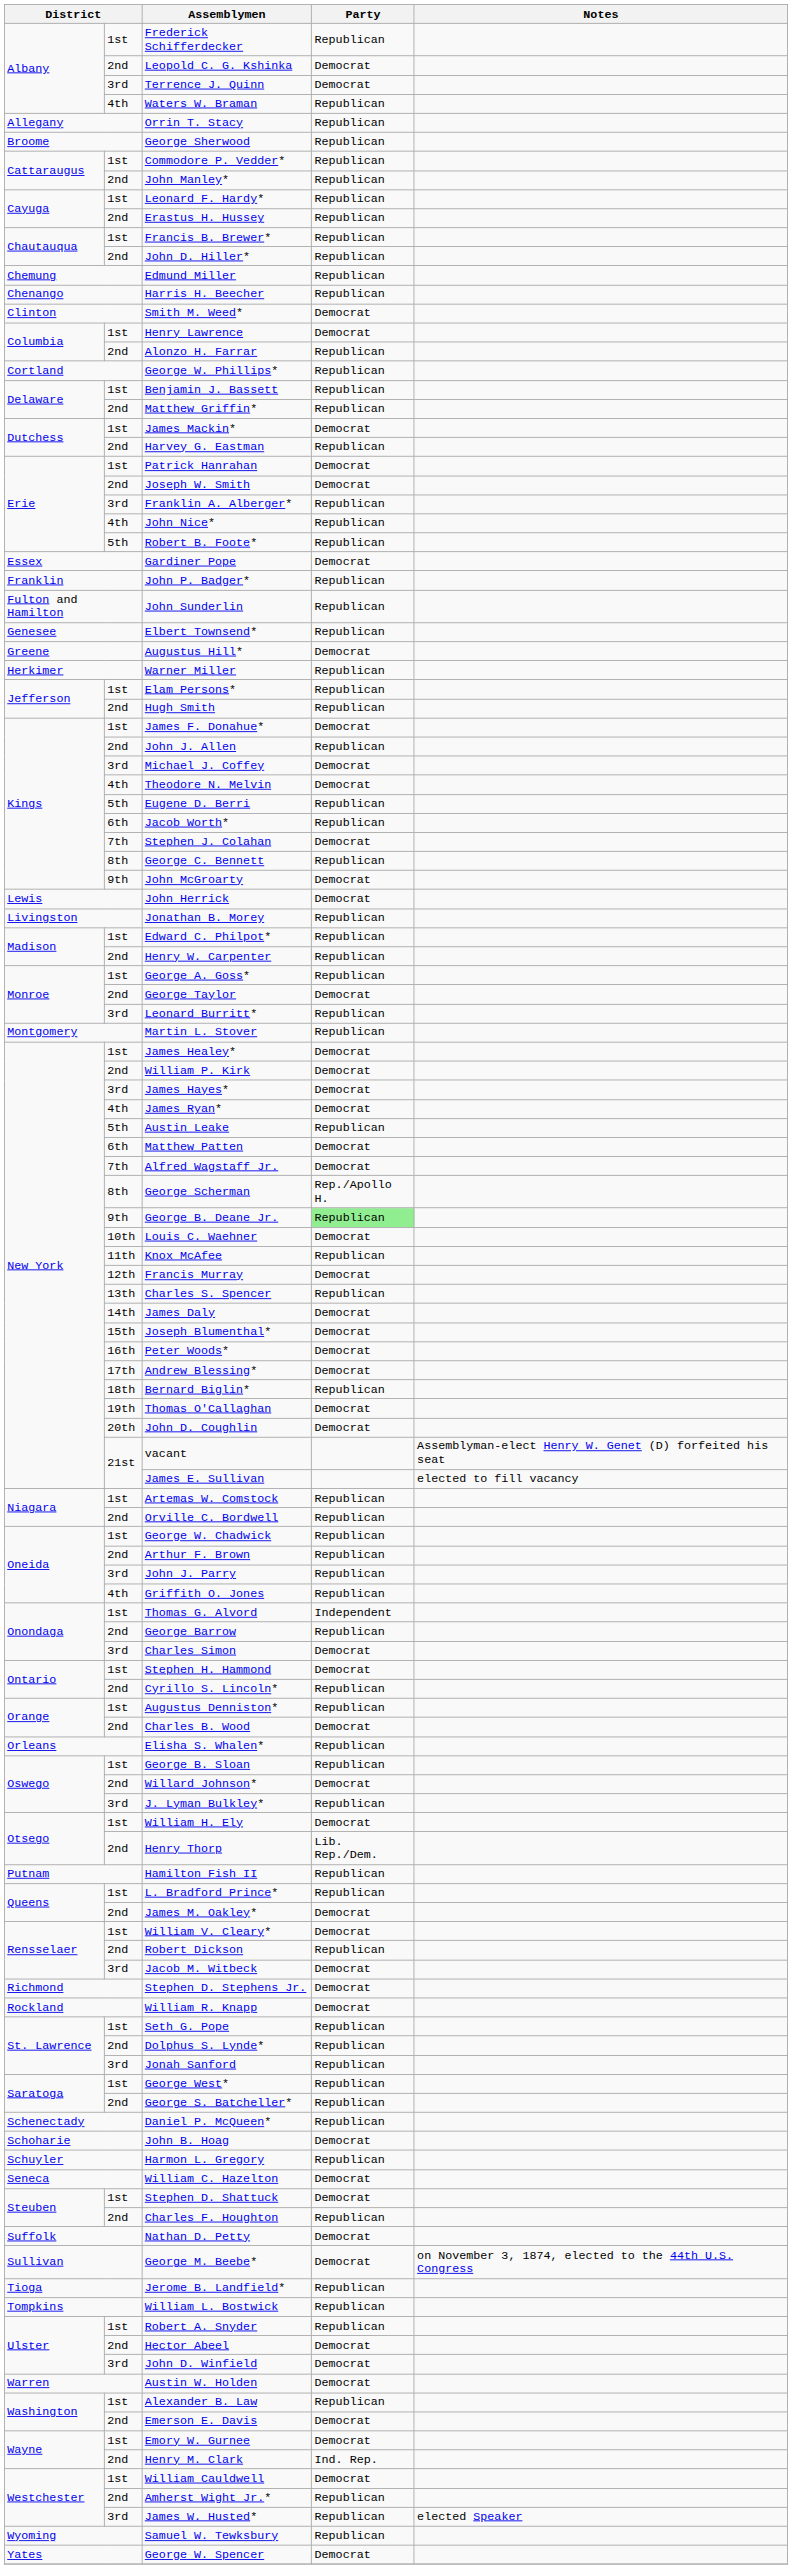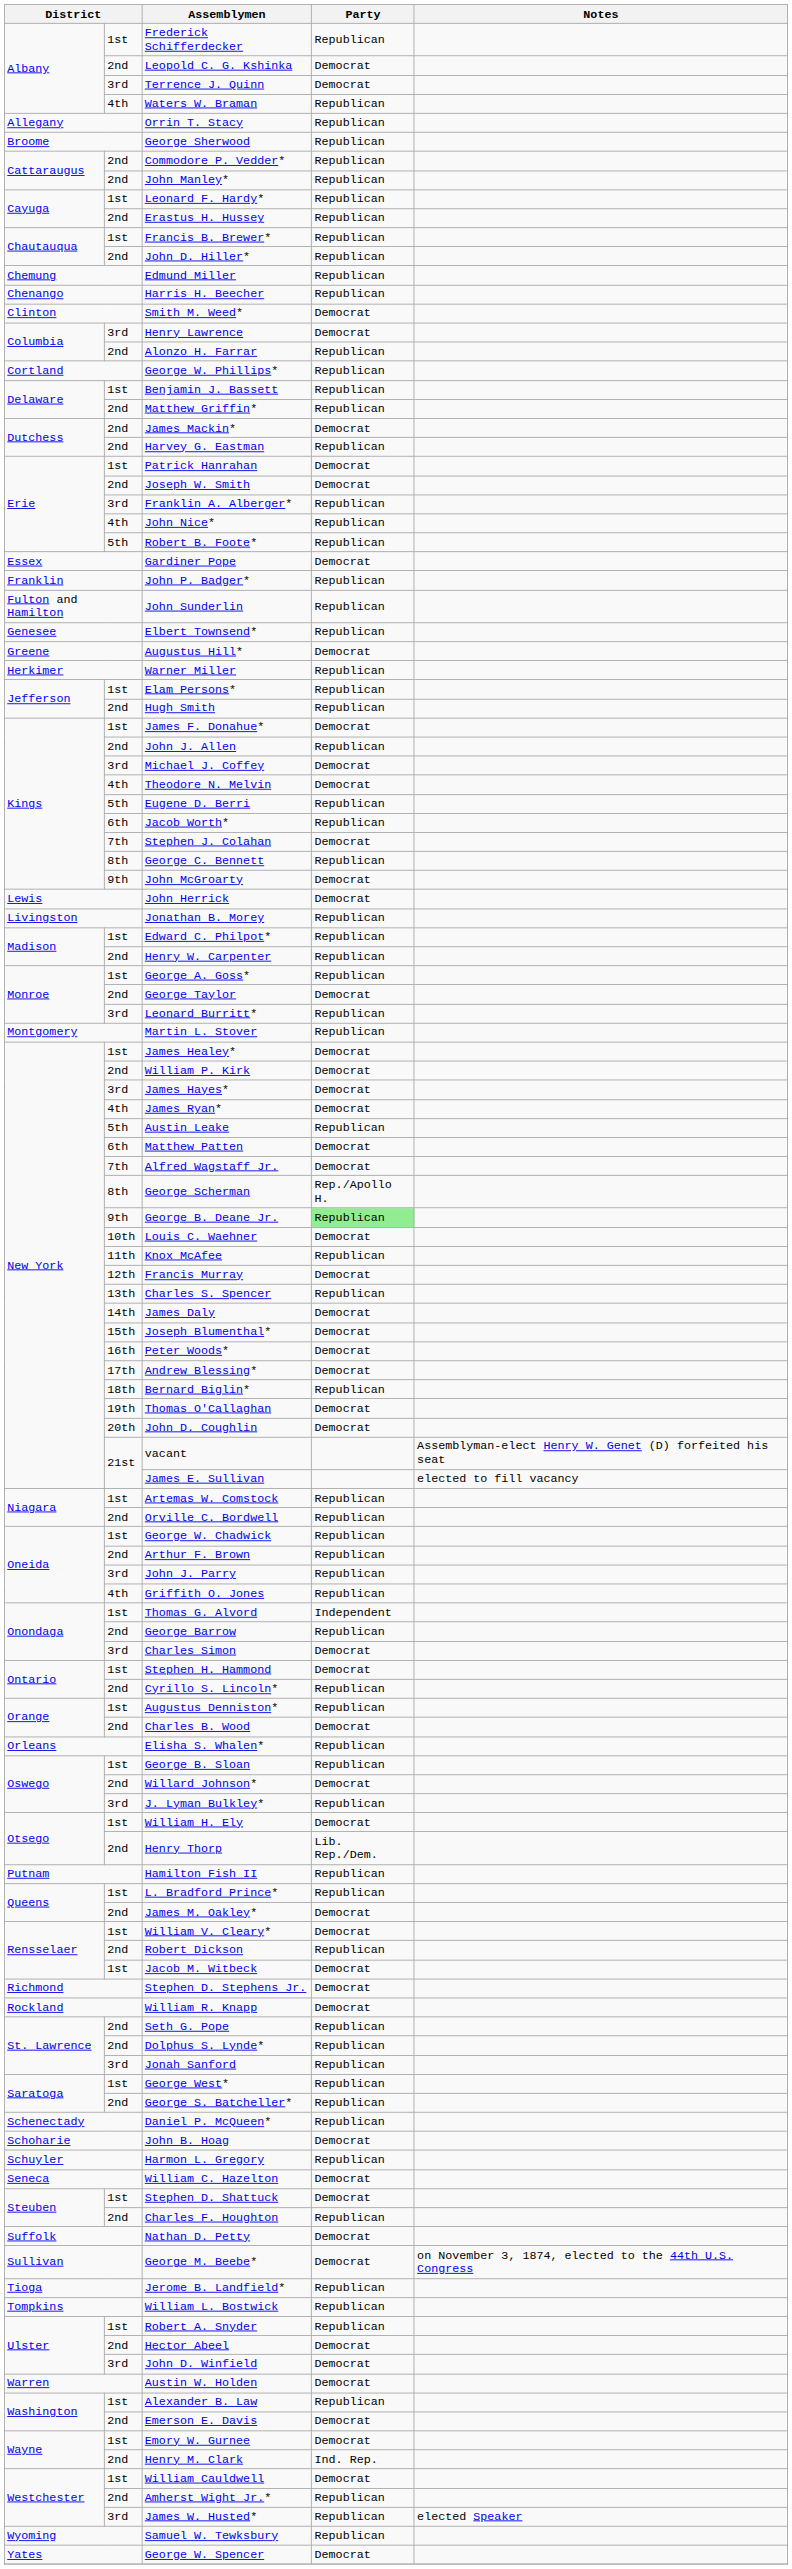Commodore P. Vedder* | column 2: 1st -> 2nd
Henry Lawrence | column 2: 1st -> 3rd
James Mackin* | column 2: 1st -> 2nd
Jacob M. Witbeck | column 2: 3rd -> 1st
Seth G. Pope | column 2: 1st -> 2nd
